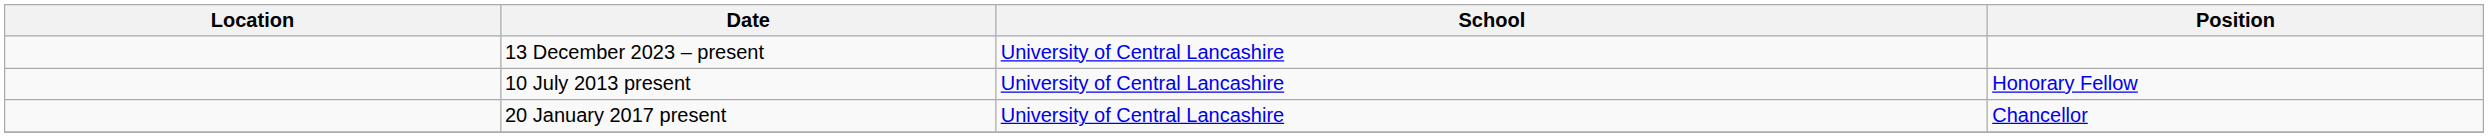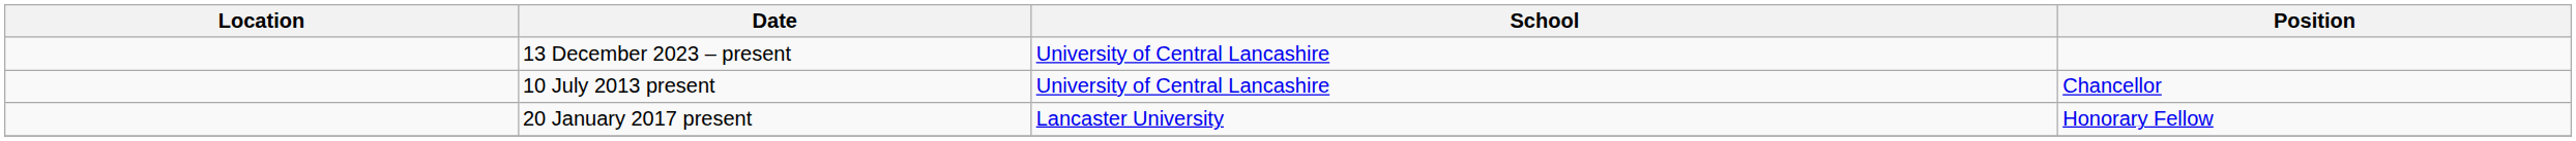10 July 2013 present | Position: Honorary Fellow -> Chancellor
20 January 2017 present | School: University of Central Lancashire -> Lancaster University
20 January 2017 present | Position: Chancellor -> Honorary Fellow
